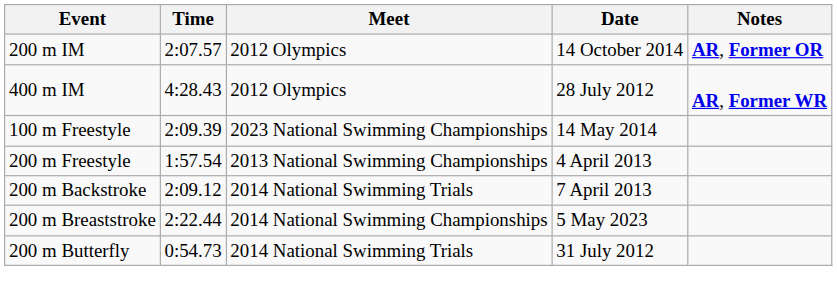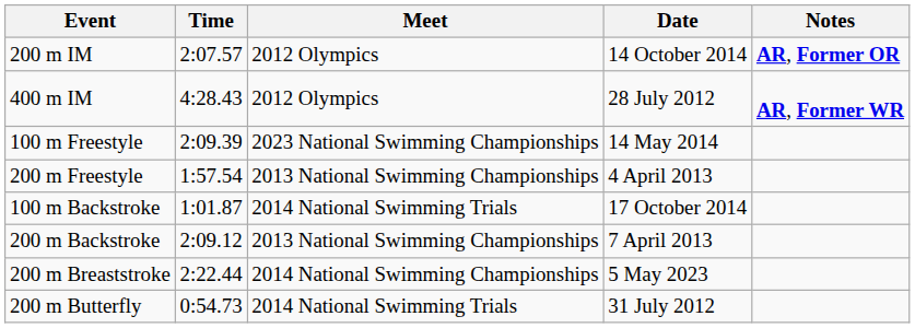+ row: 100 m Backstroke | 1:01.87 | 2014 National Swimming Trials | 17 October 2014
200 m Backstroke | Meet: 2014 National Swimming Trials -> 2013 National Swimming Championships
